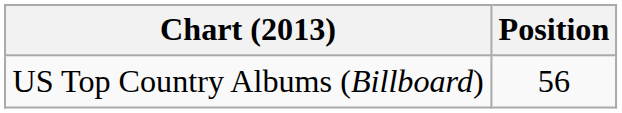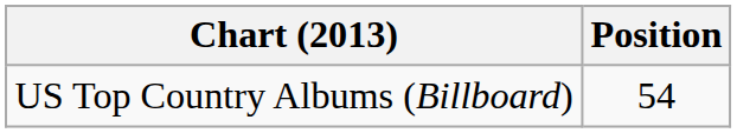US Top Country Albums (Billboard) | Position: 56 -> 54
